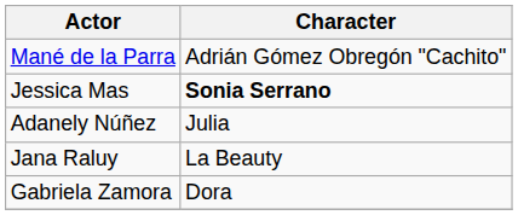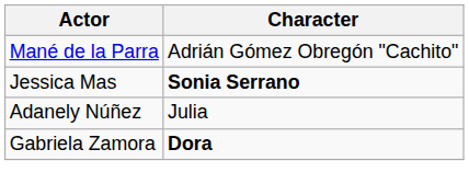- row: Jana Raluy | La Beauty
Gabriela Zamora | Character: normal -> bold
